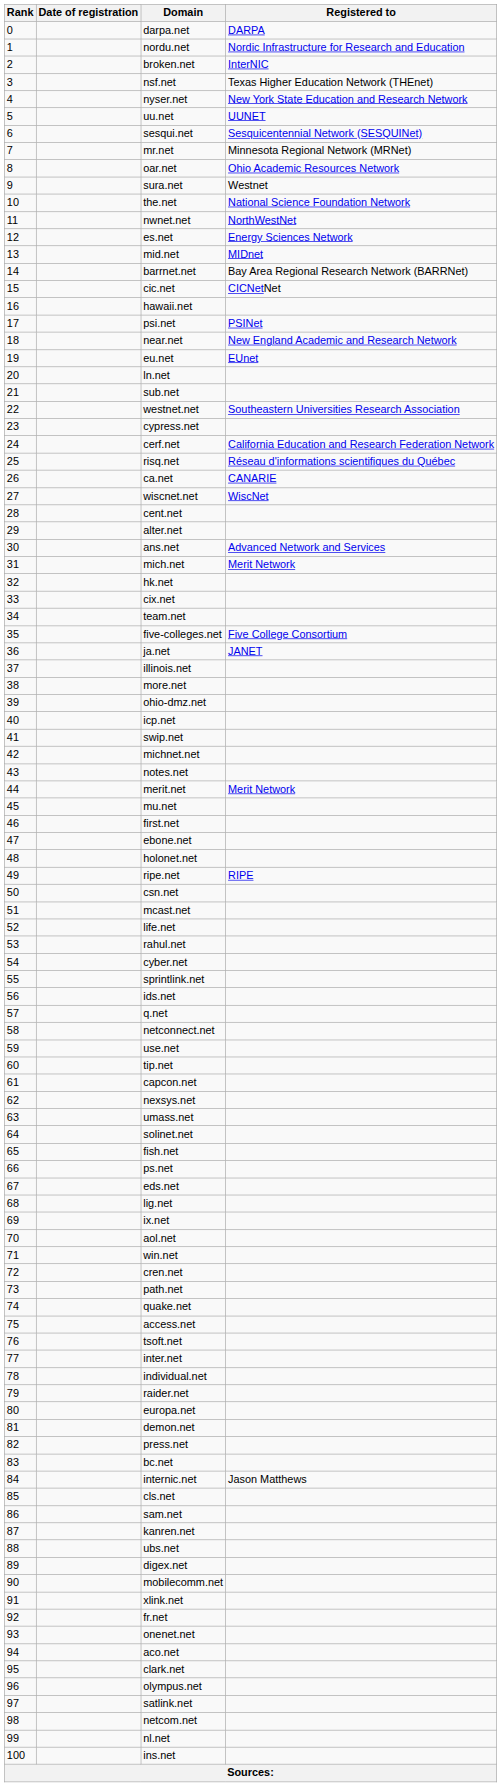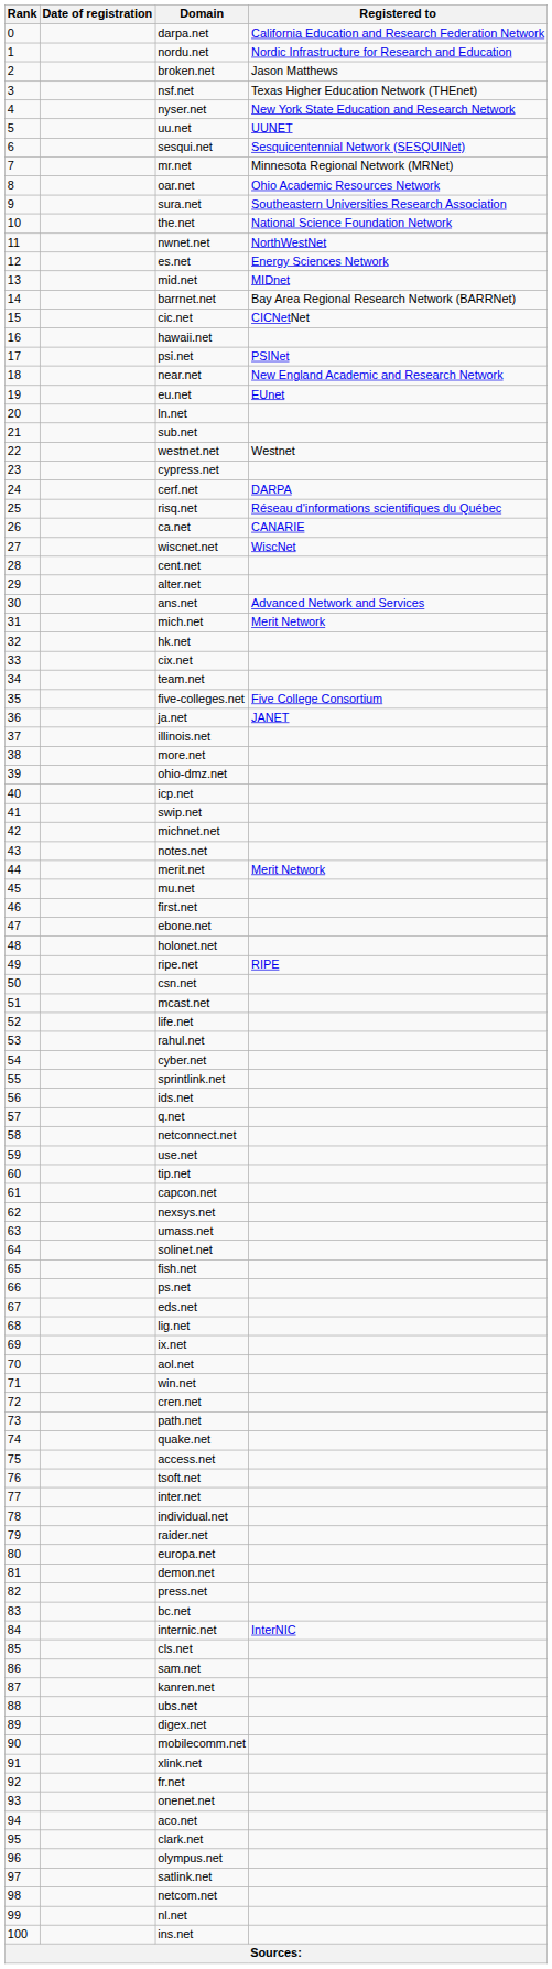darpa.net | Registered to: DARPA -> California Education and Research Federation Network
broken.net | Registered to: InterNIC -> Jason Matthews
sura.net | Registered to: Westnet -> Southeastern Universities Research Association
westnet.net | Registered to: Southeastern Universities Research Association -> Westnet
cerf.net | Registered to: California Education and Research Federation Network -> DARPA
internic.net | Registered to: Jason Matthews -> InterNIC
